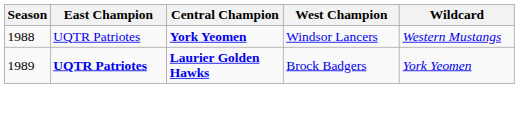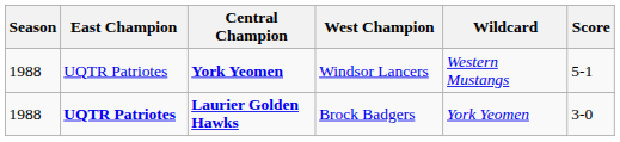+ column: Score | 5-1 | 3-0
Laurier Golden Hawks | Season: 1989 -> 1988
